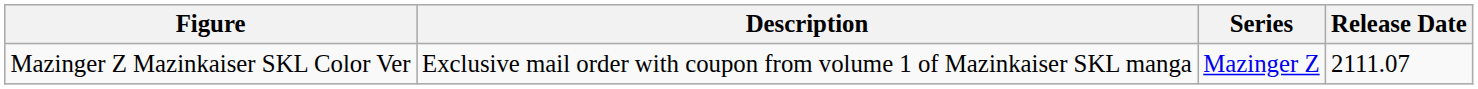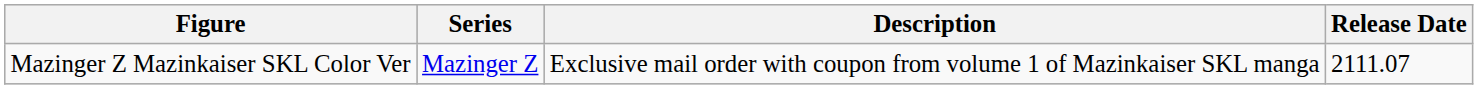columns swapped: Series <-> Description
